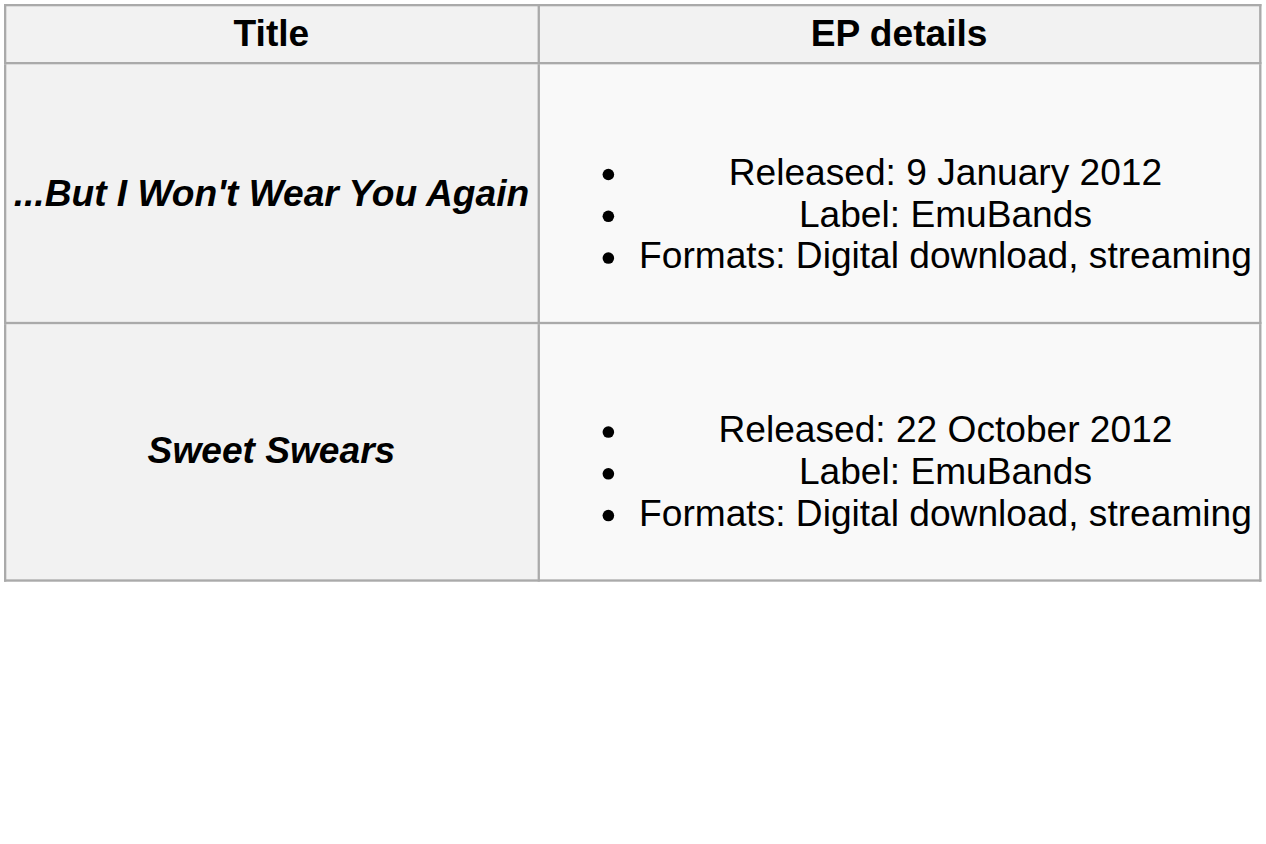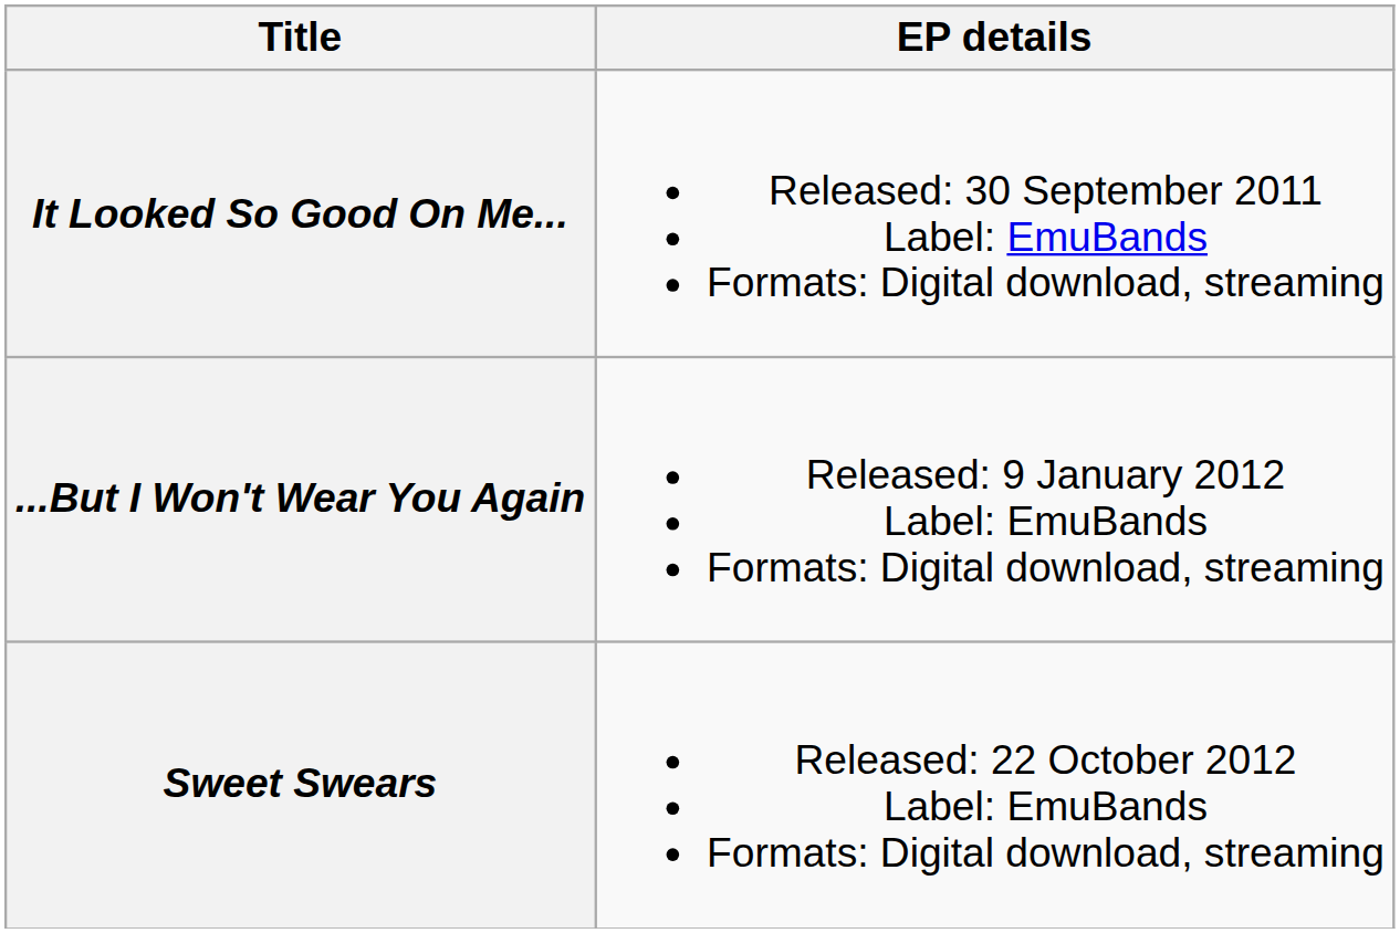+ row: It Looked So Good On Me... | Released: 30 September 2011 Label: EmuBands Formats: Digital download, streaming
